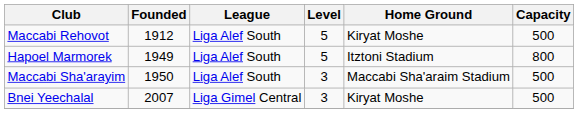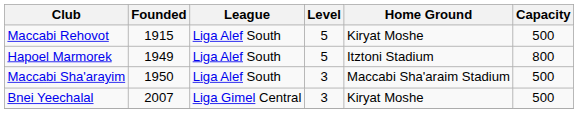Maccabi Rehovot | Founded: 1912 -> 1915
